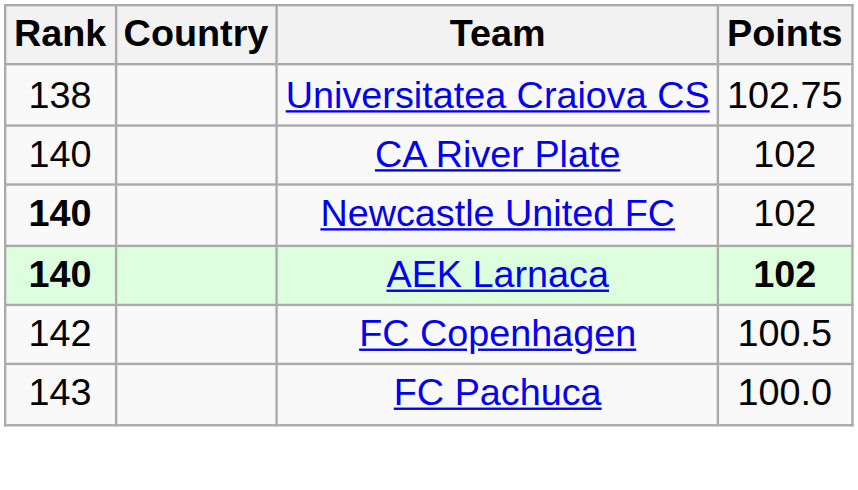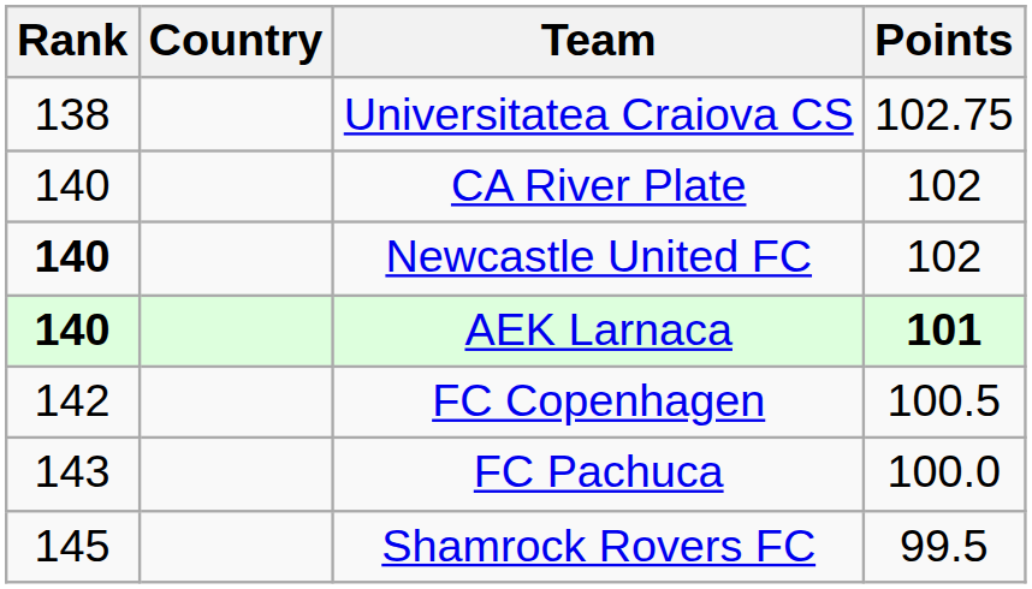AEK Larnaca | Points: 102 -> 101
+ row: 145 | Shamrock Rovers FC | 99.5
